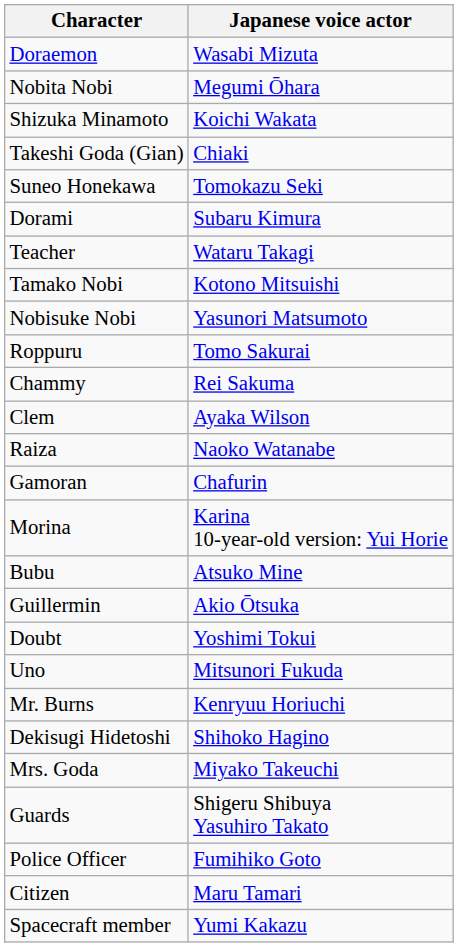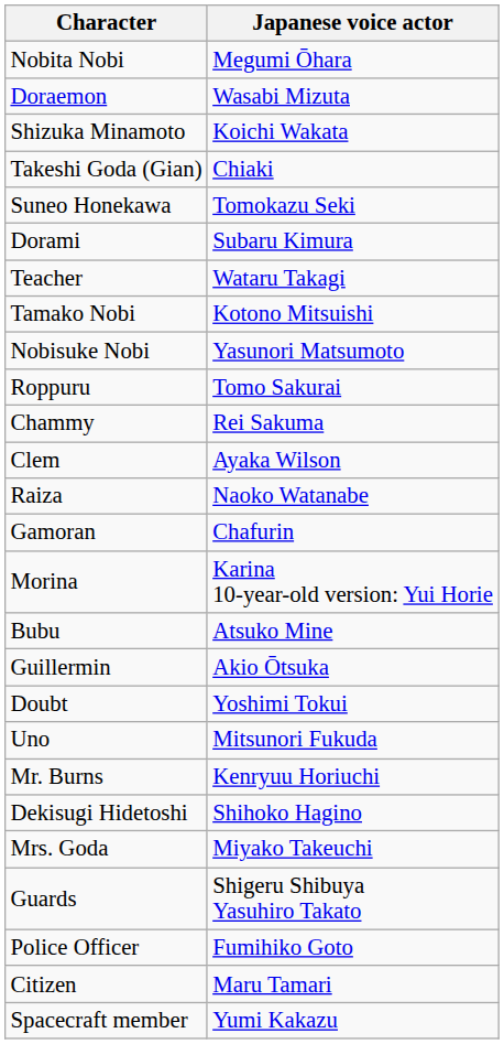rows swapped: Doraemon <-> Nobita Nobi
